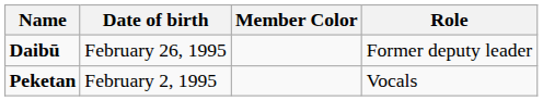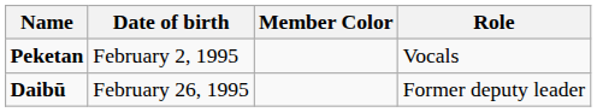rows swapped: Daibū <-> Peketan
